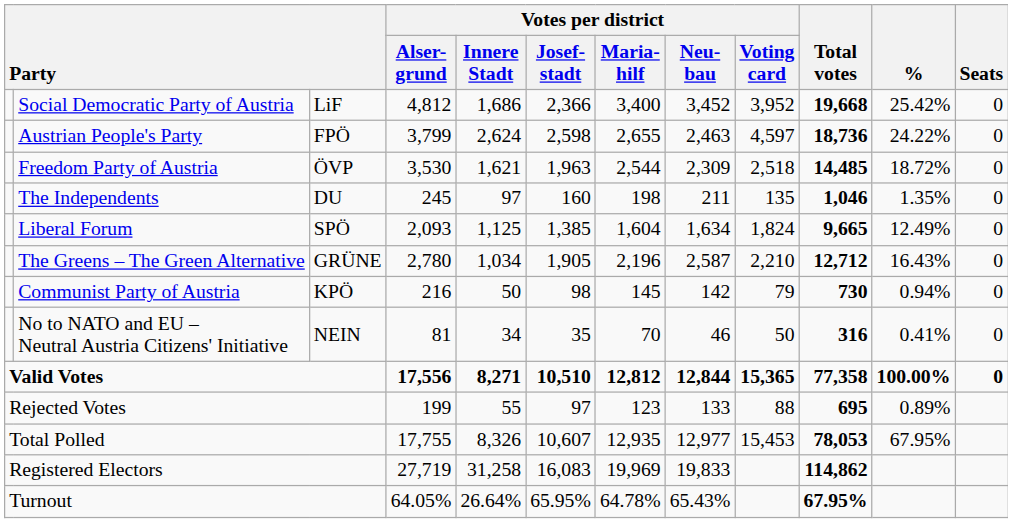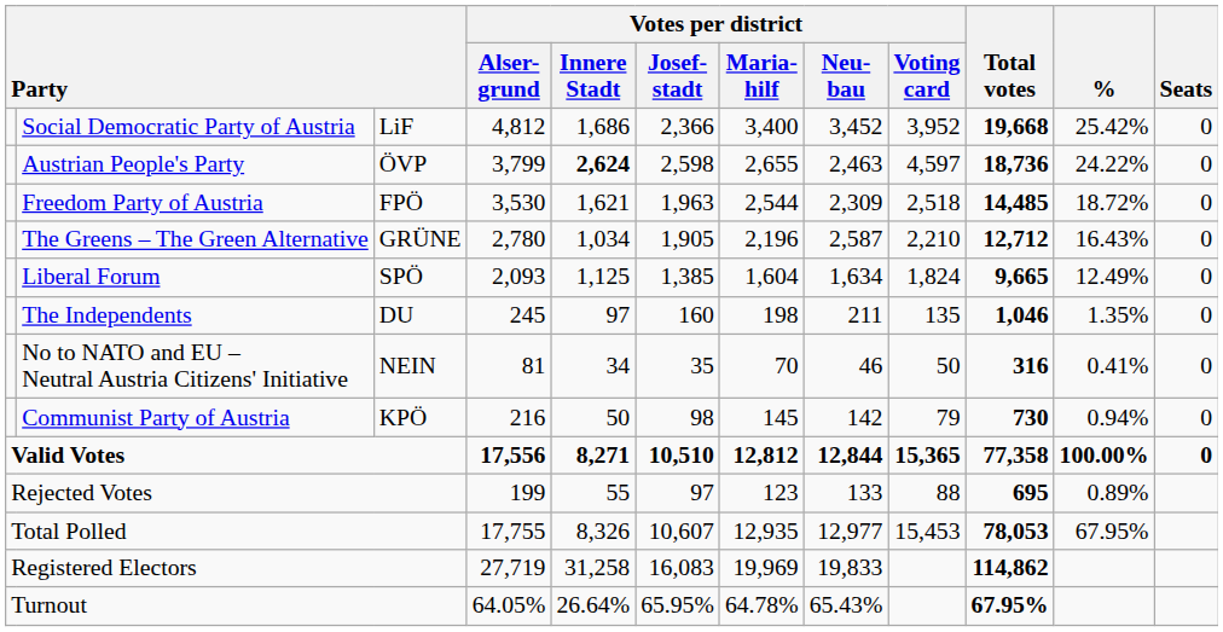Austrian People's Party | column 3: FPÖ -> ÖVP
Austrian People's Party | Votes per district / Innere Stadt: normal -> bold
Freedom Party of Austria | column 3: ÖVP -> FPÖ
rows swapped: The Greens – The Green Alternative <-> The Independents
rows swapped: Communist Party of Austria <-> No to NATO and EU – Neutral Austria Citizens' Initiative
